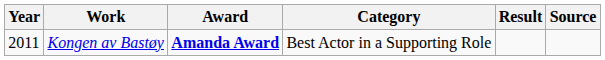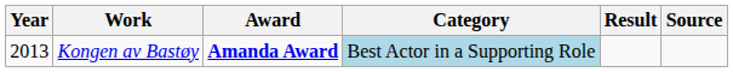Kongen av Bastøy | Year: 2011 -> 2013
Kongen av Bastøy | Category: no background -> lightblue background
